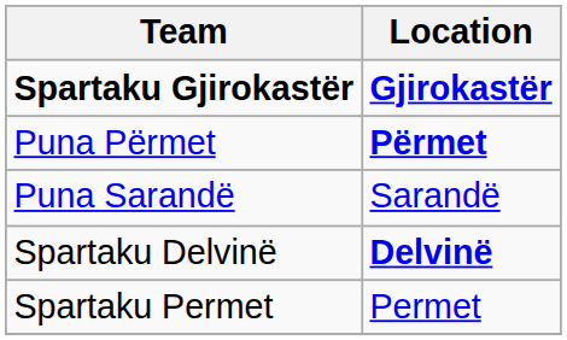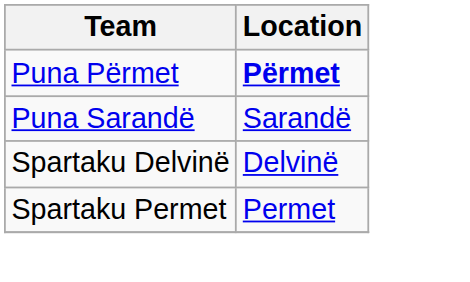- row: Spartaku Gjirokastër | Gjirokastër
Spartaku Delvinë | Location: bold -> normal
